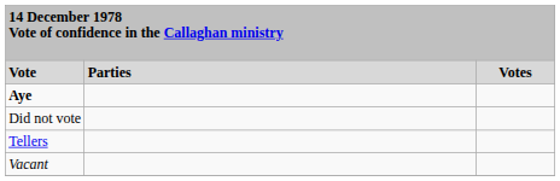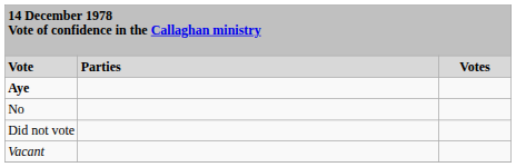+ row: No
- row: Tellers
